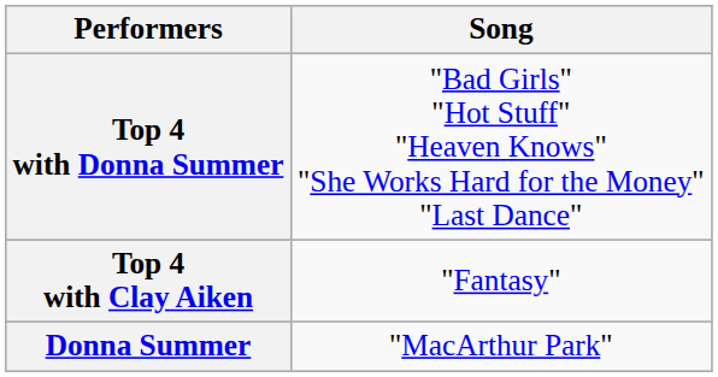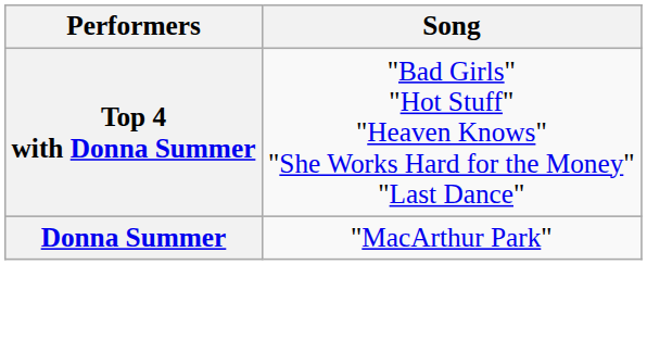- row: Top 4 with Clay Aiken | "Fantasy"
